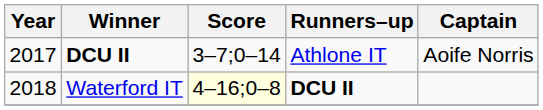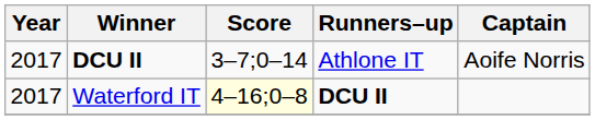Waterford IT | Year: 2018 -> 2017
